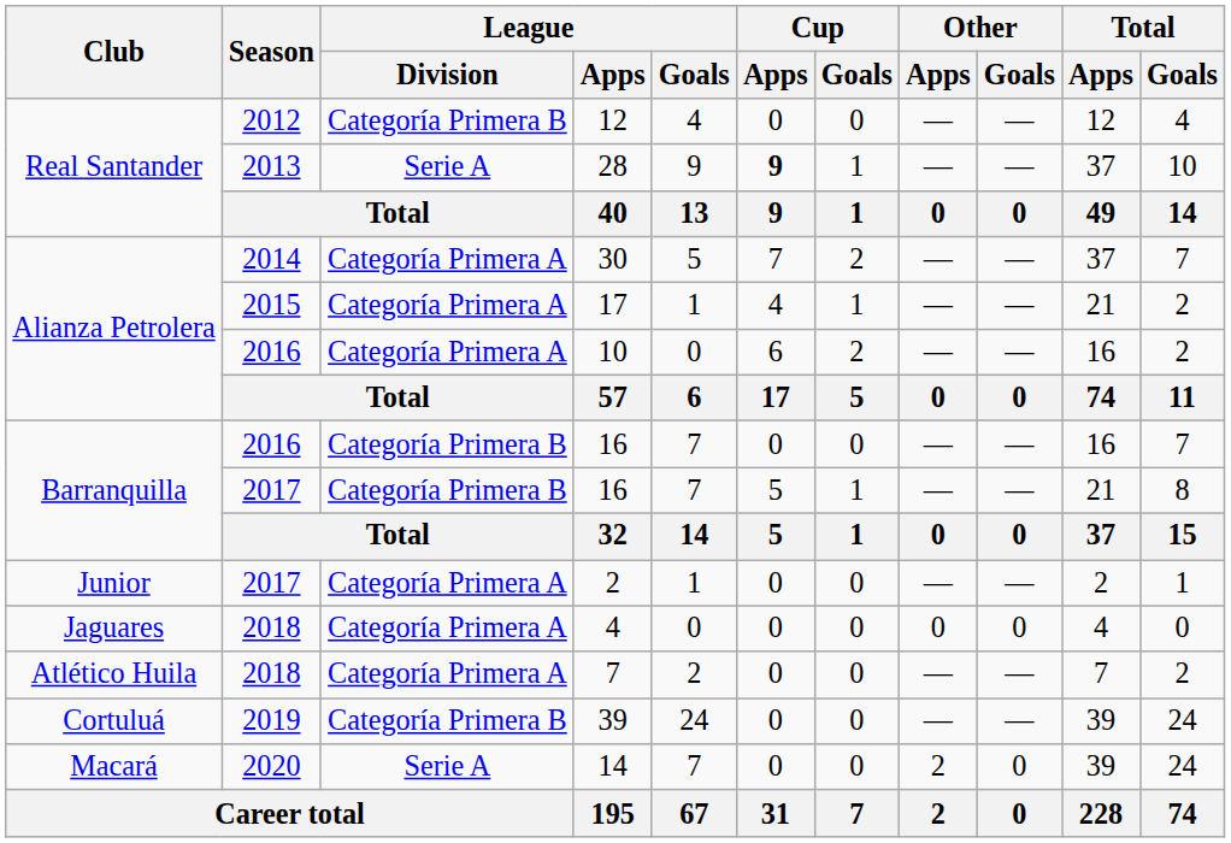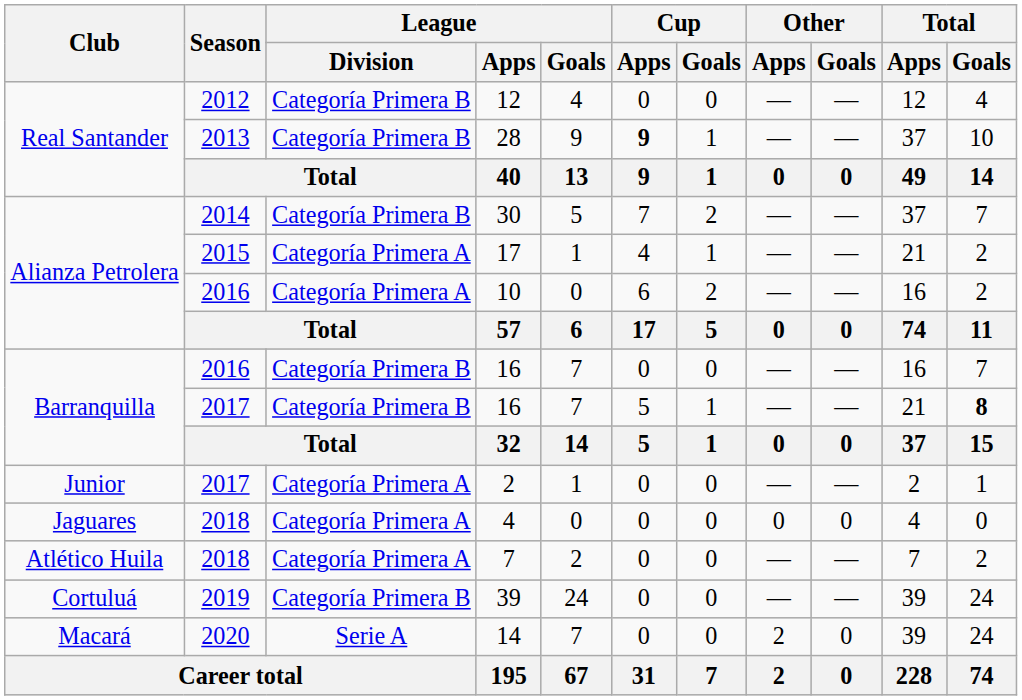28 | League / Division: Serie A -> Categoría Primera B
30 | League / Division: Categoría Primera A -> Categoría Primera B
2017 / 16 | Total / Goals: normal -> bold
